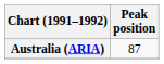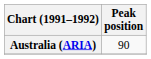Australia (ARIA) | Peak position: 87 -> 90
